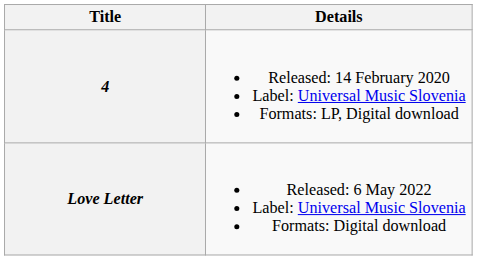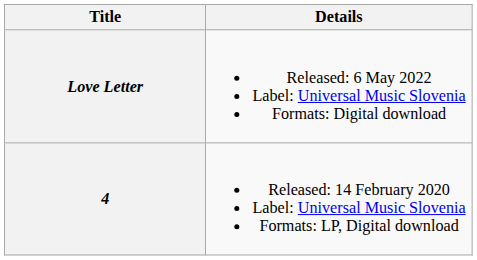rows swapped: 4 <-> Love Letter
